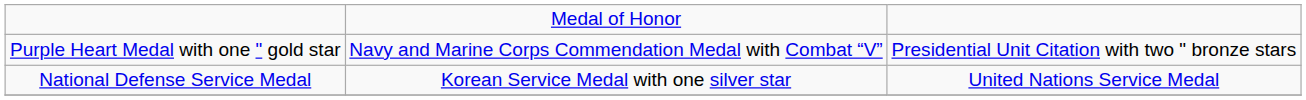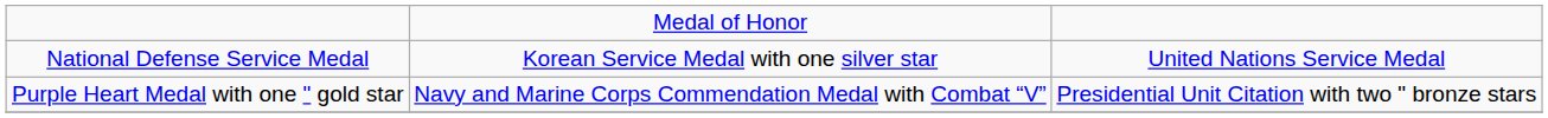rows swapped: Purple Heart Medal with one " gold star <-> National Defense Service Medal
